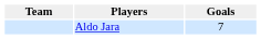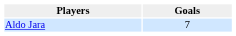- column: Team
